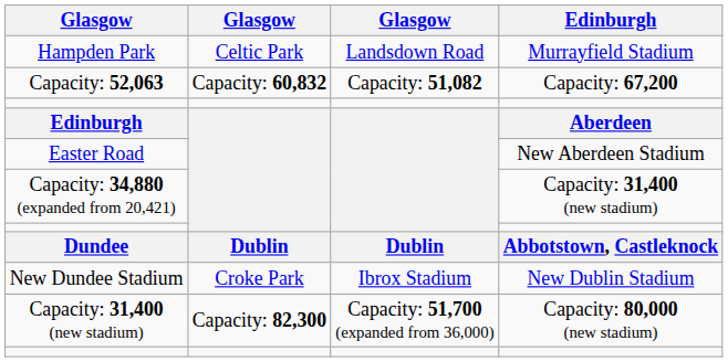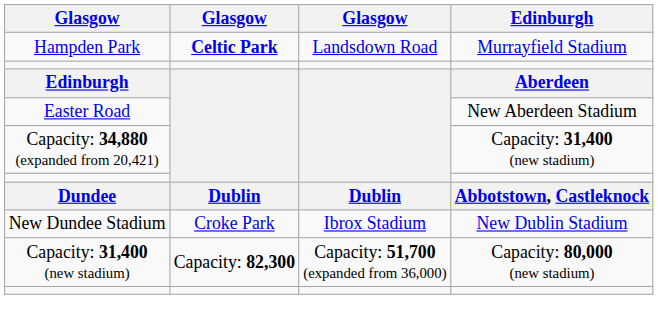Hampden Park | column 2: normal -> bold
- row: Capacity: 52,063 | Capacity: 60,832 | Capacity: 51,082 | Capacity: 67,200
